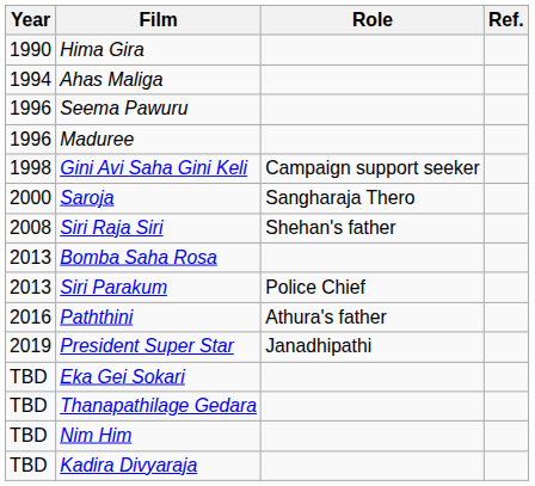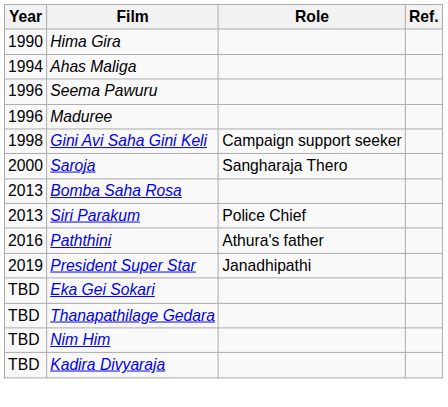- row: 2008 | Siri Raja Siri | Shehan's father
